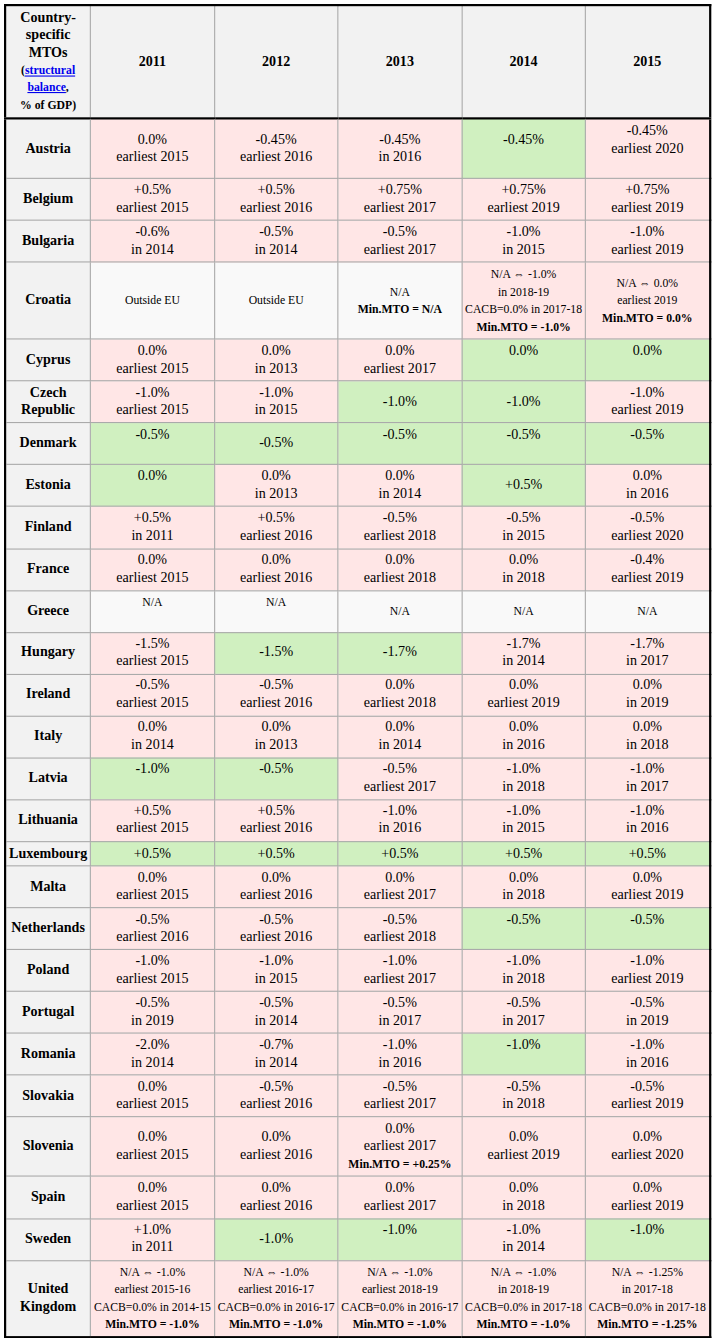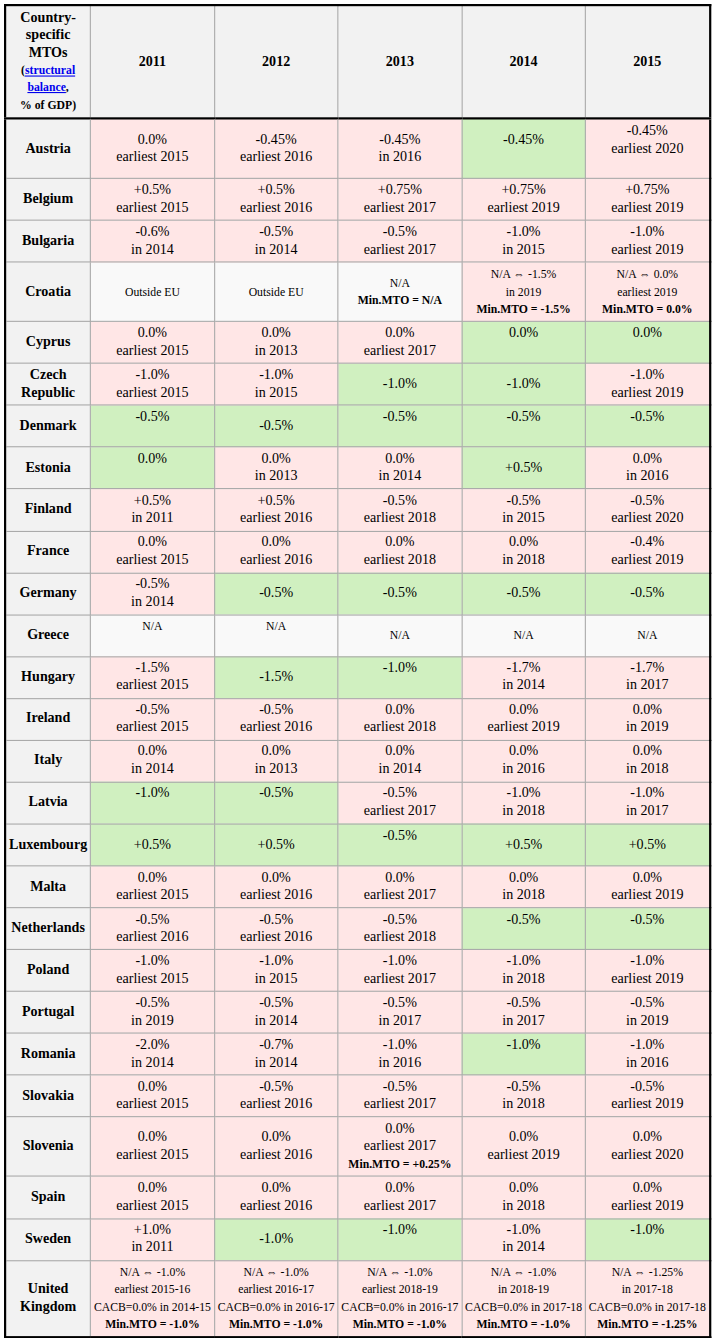Croatia | 2014: N/A ⇔ -1.0% in 2018-19 CACB=0.0% in 2017-18 Min.MTO = -1.0% -> N/A ⇔ -1.5% in 2019 Min.MTO = -1.5%
+ row: Germany | -0.5% in 2014 | -0.5% | -0.5% | -0.5% | -0.5%
Hungary | 2013: -1.7% -> -1.0%
- row: Lithuania | +0.5% earliest 2015 | +0.5% earliest 2016 | -1.0% in 2016 | -1.0% in 2015 | -1.0% in 2016
Luxembourg | 2013: +0.5% -> -0.5%
